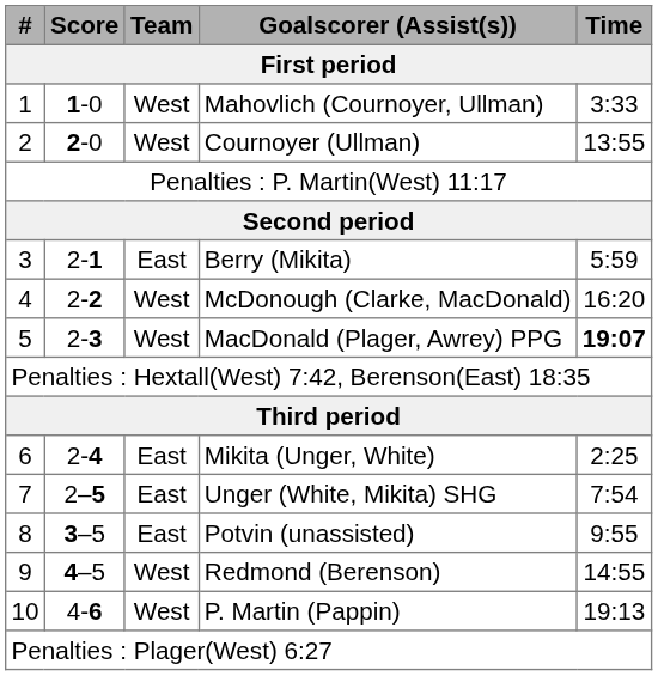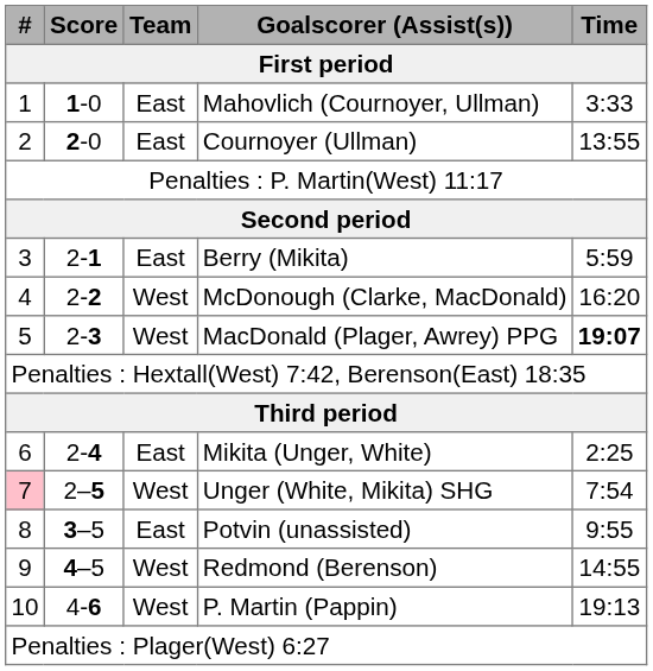Mahovlich (Cournoyer, Ullman) | Team / First period: West -> East
Cournoyer (Ullman) | Team / First period: West -> East
Unger (White, Mikita) SHG | # / First period: no background -> pink background
Unger (White, Mikita) SHG | Team / First period: East -> West
